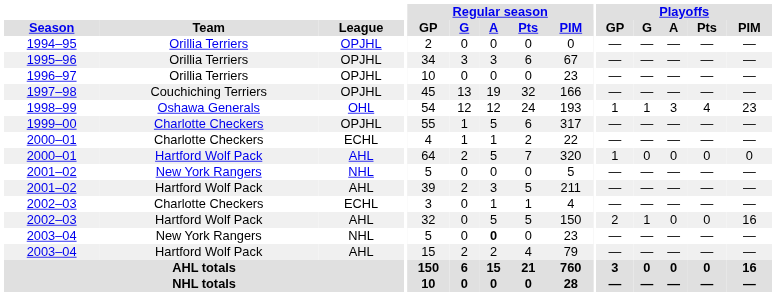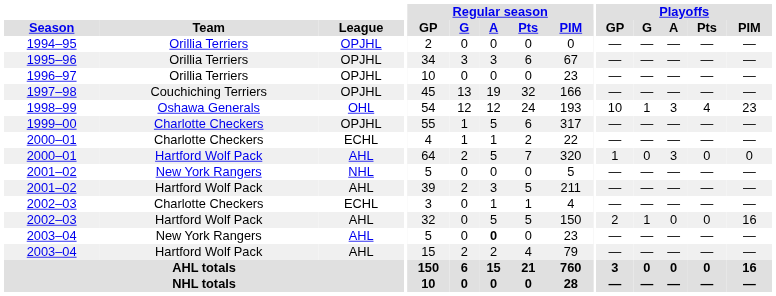1998–99 | Playoffs / GP: 1 -> 10
2000–01 / Hartford Wolf Pack | Playoffs / A: 0 -> 3
2003–04 / New York Rangers | League: NHL -> AHL
